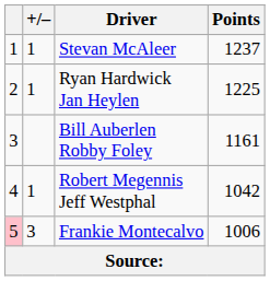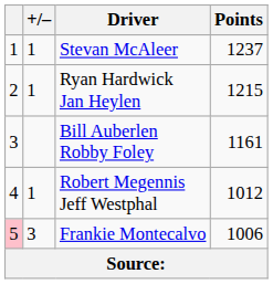Ryan Hardwick Jan Heylen | Points: 1225 -> 1215
Robert Megennis Jeff Westphal | Points: 1042 -> 1012
